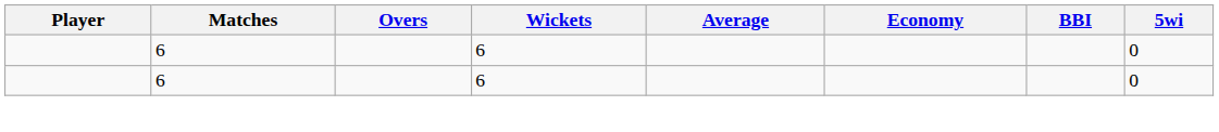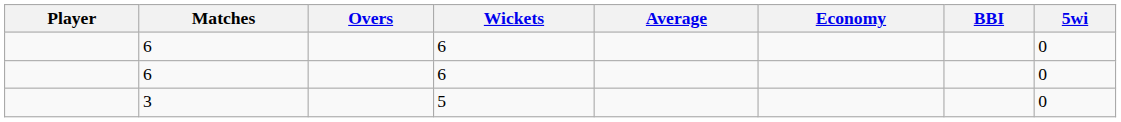+ row: 3 | 5 | 0
